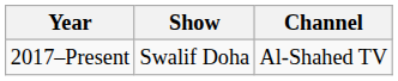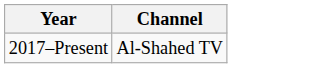- column: Show | Swalif Doha
